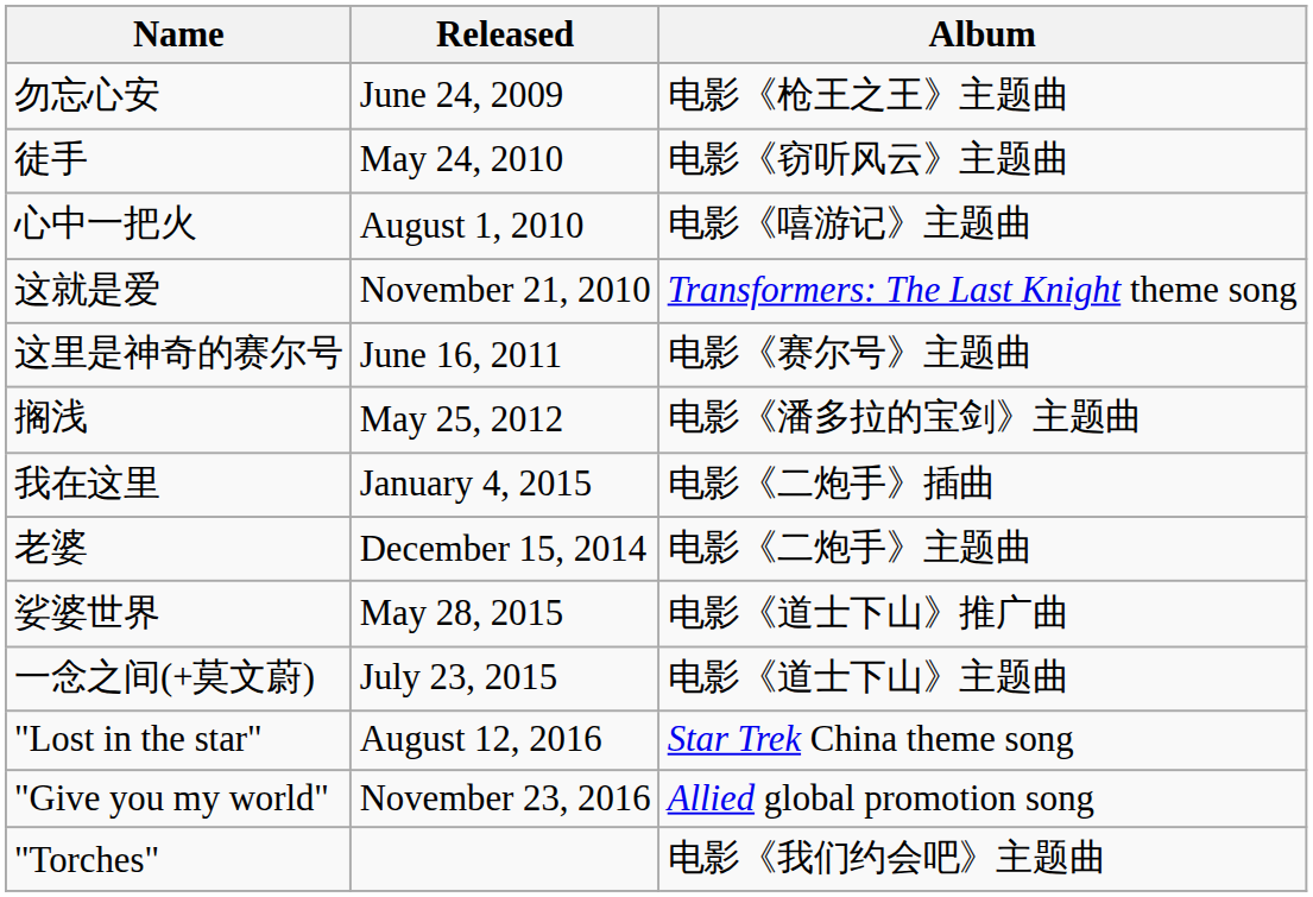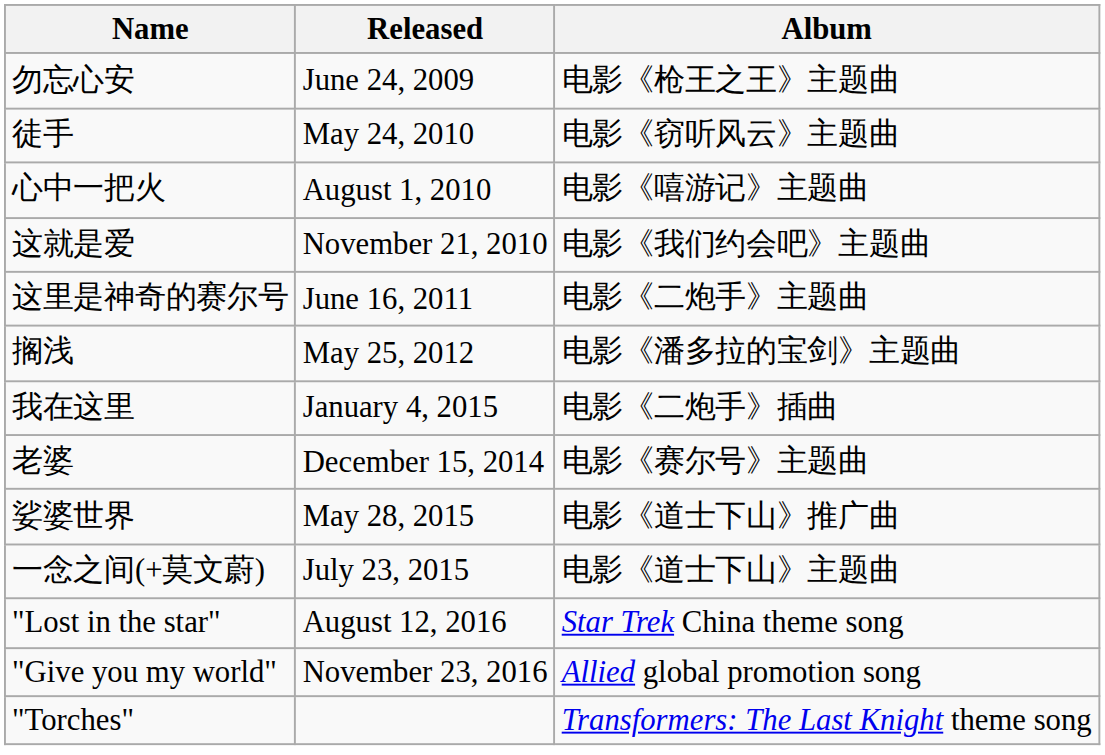这就是爱 | Album: Transformers: The Last Knight theme song -> 电影《我们约会吧》主题曲
这里是神奇的赛尔号 | Album: 电影《赛尔号》主题曲 -> 电影《二炮手》主题曲
老婆 | Album: 电影《二炮手》主题曲 -> 电影《赛尔号》主题曲
"Torches" | Album: 电影《我们约会吧》主题曲 -> Transformers: The Last Knight theme song
